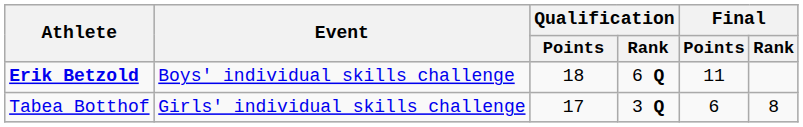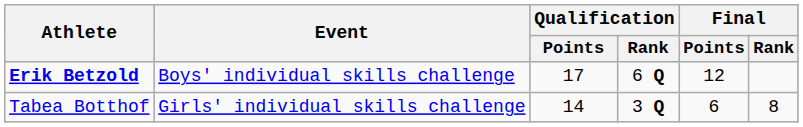Erik Betzold | Qualification / Points: 18 -> 17
Erik Betzold | Final / Points: 11 -> 12
Tabea Botthof | Qualification / Points: 17 -> 14
